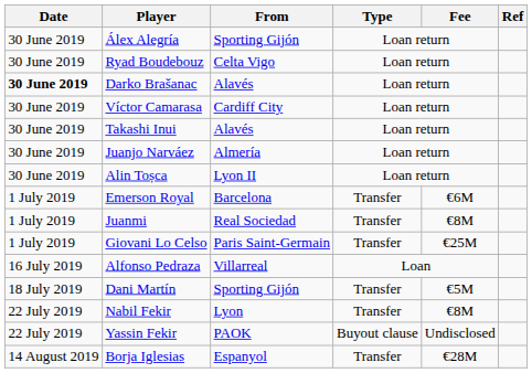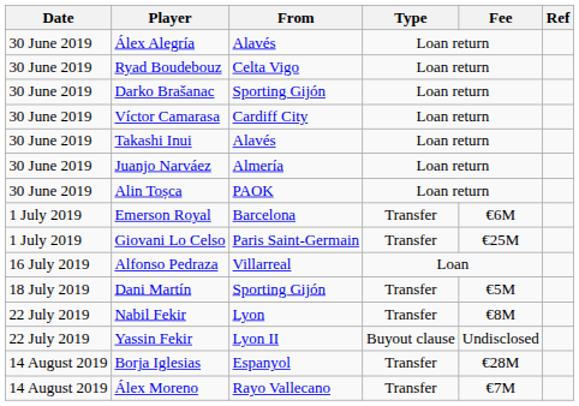Álex Alegría | From: Sporting Gijón -> Alavés
Darko Brašanac | Date: bold -> normal
Darko Brašanac | From: Alavés -> Sporting Gijón
Alin Toșca | From: Lyon II -> PAOK
- row: 1 July 2019 | Juanmi | Real Sociedad | Transfer | €8M
Yassin Fekir | From: PAOK -> Lyon II
+ row: 14 August 2019 | Álex Moreno | Rayo Vallecano | Transfer | €7M
